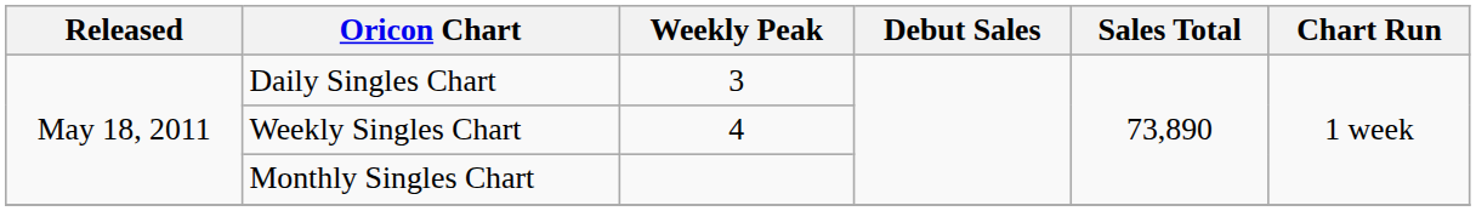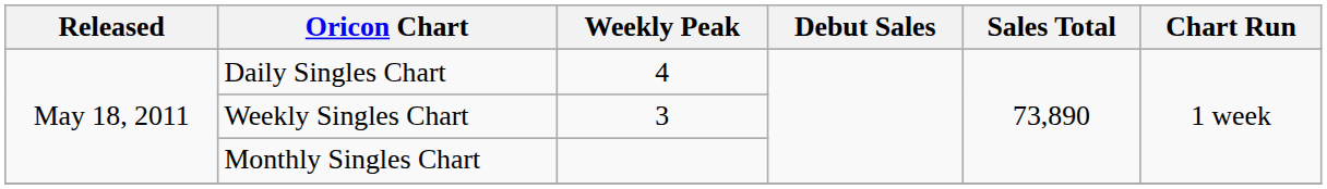Daily Singles Chart | Weekly Peak: 3 -> 4
Weekly Singles Chart | Weekly Peak: 4 -> 3
